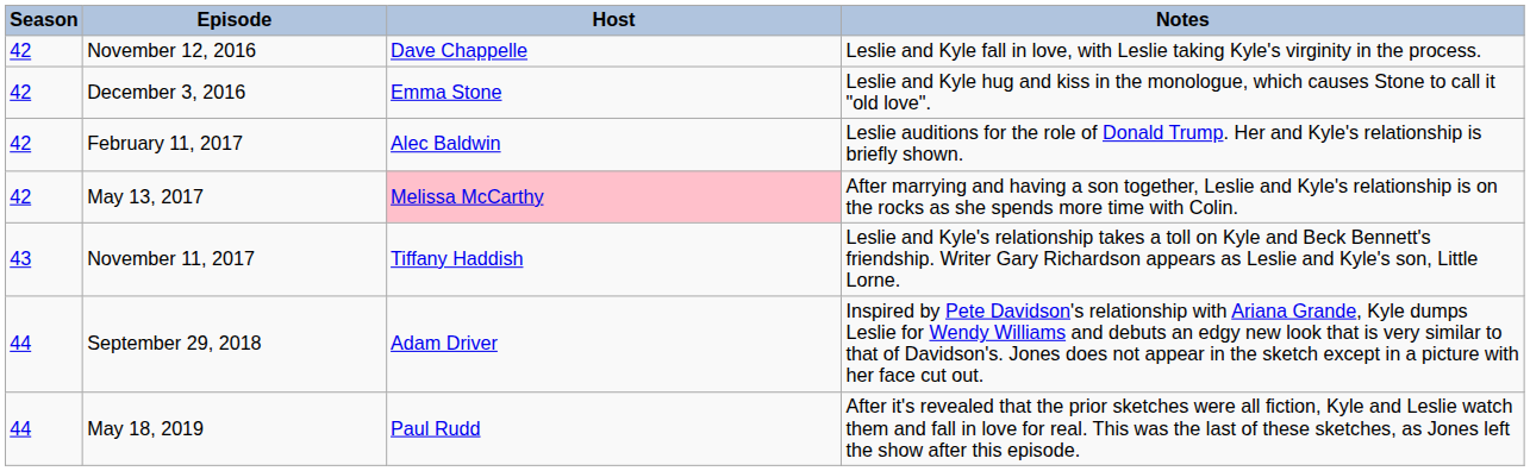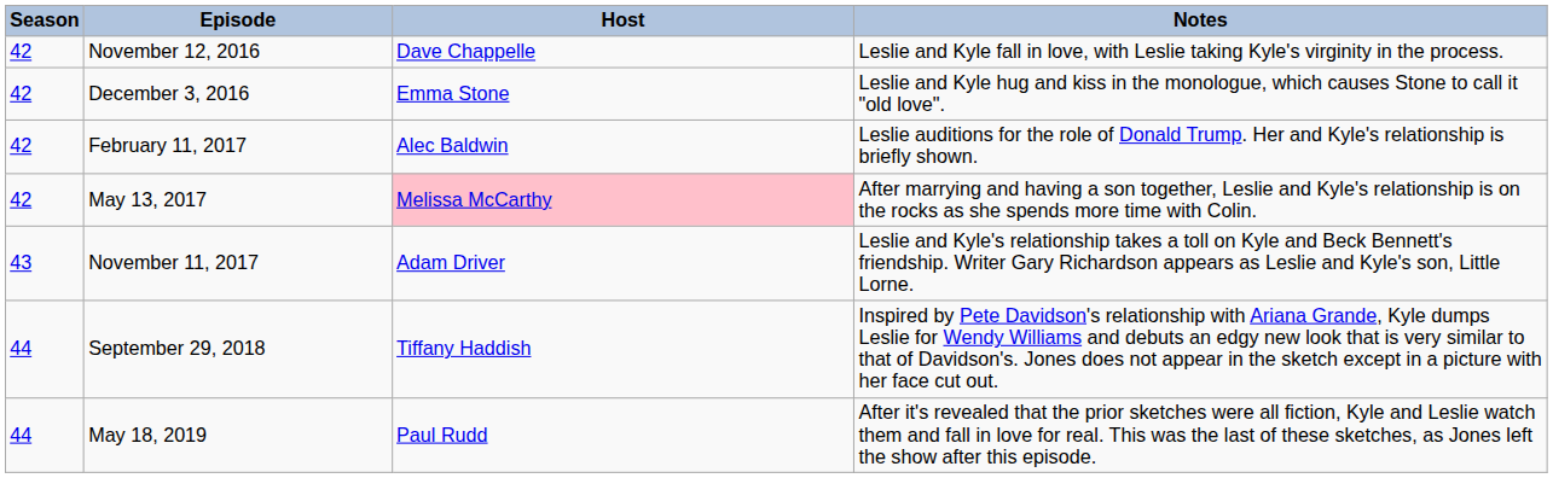November 11, 2017 | Host: Tiffany Haddish -> Adam Driver
September 29, 2018 | Host: Adam Driver -> Tiffany Haddish
